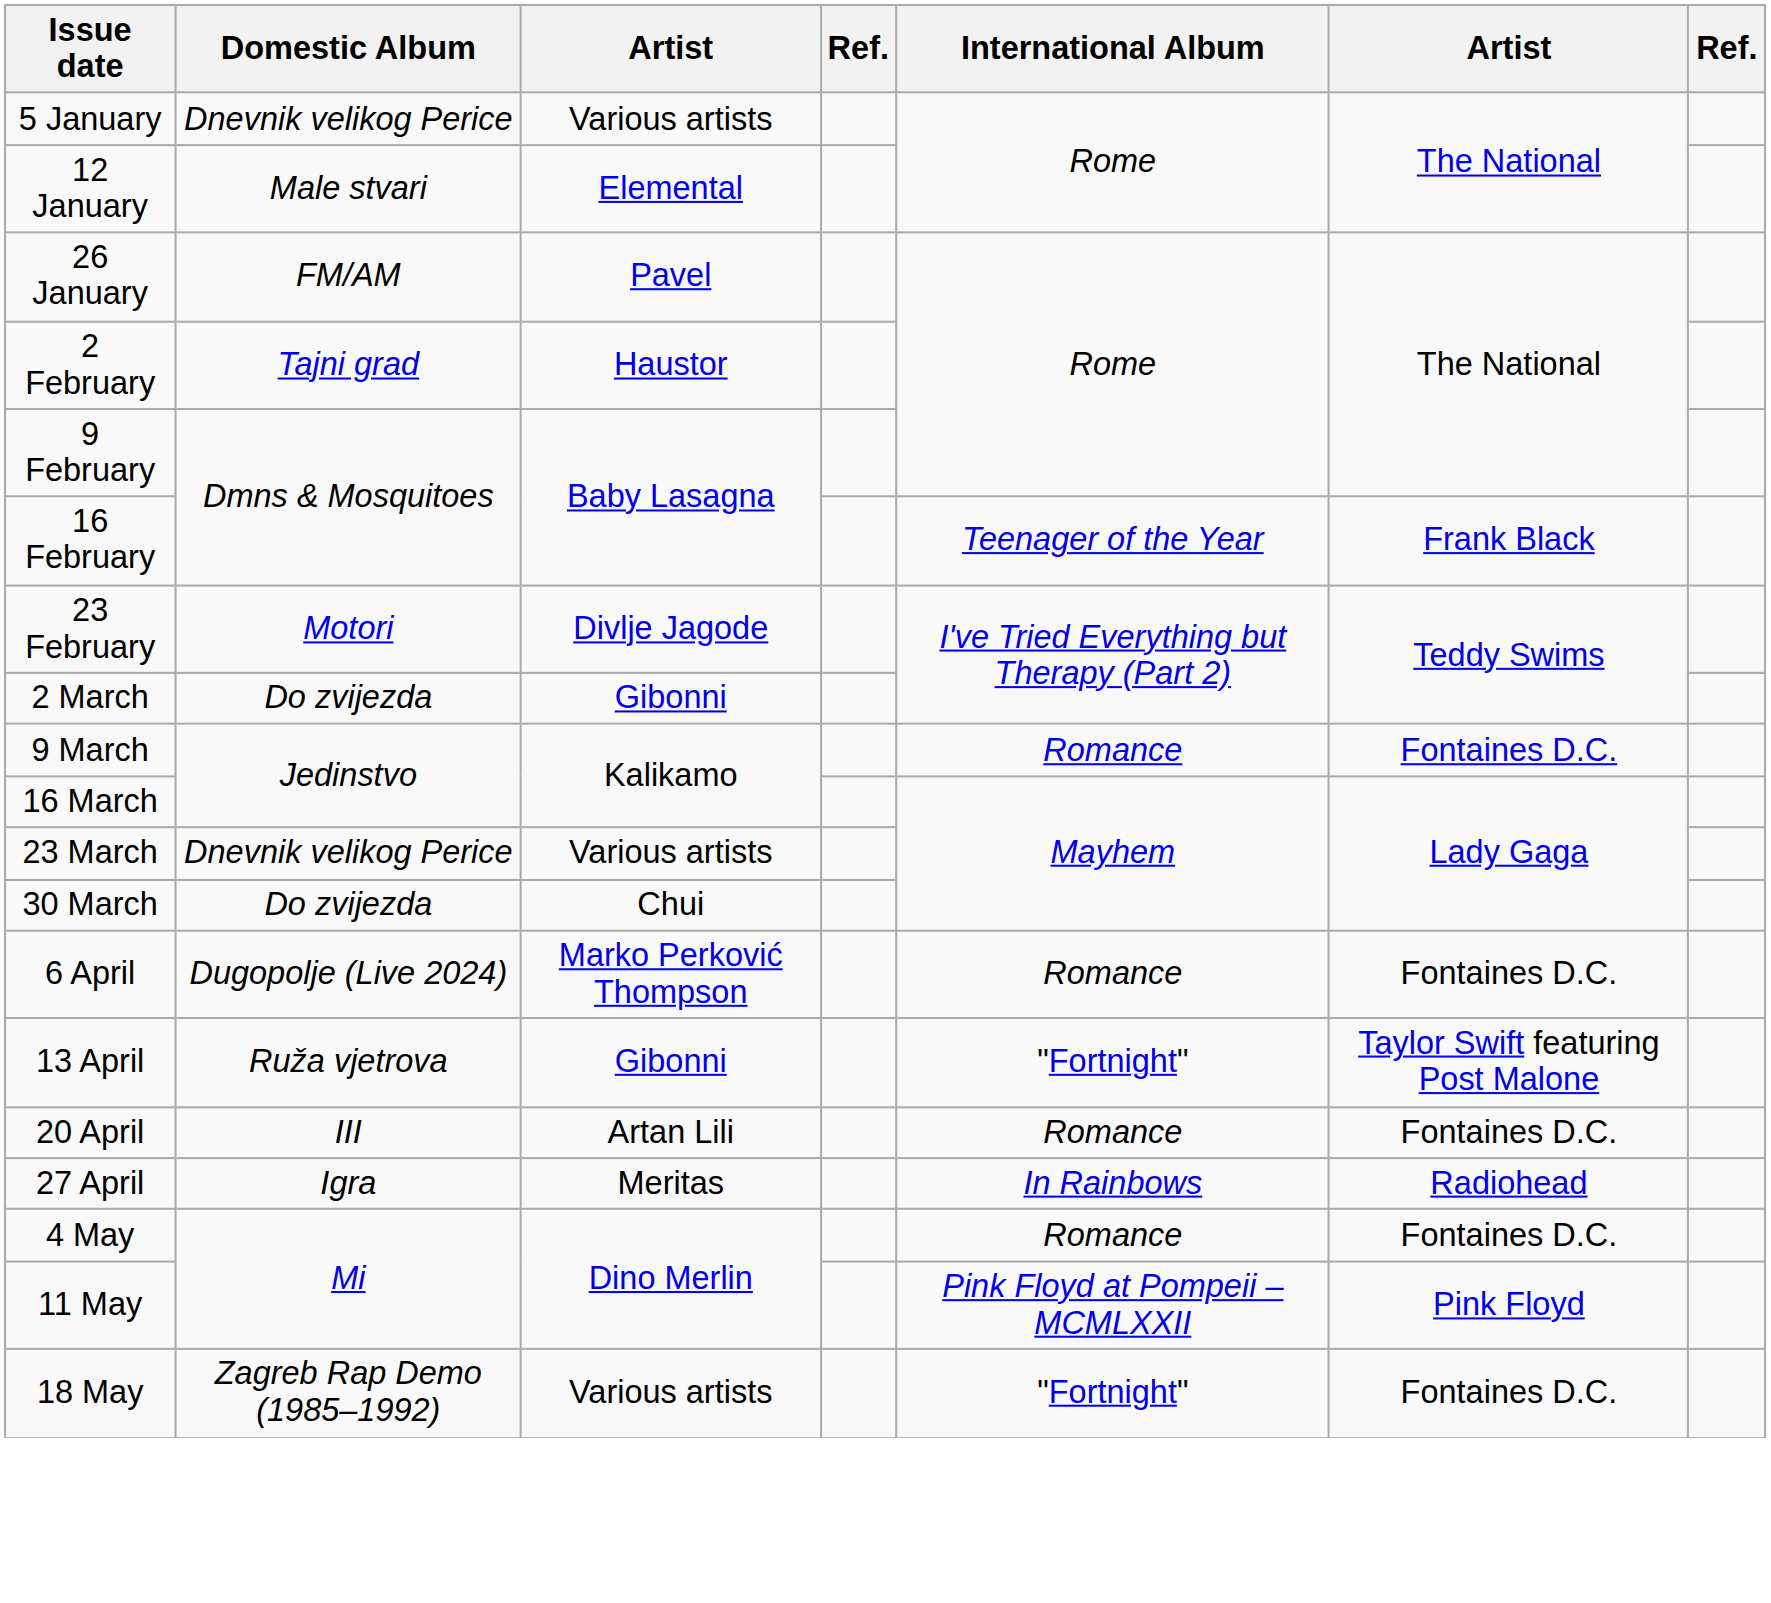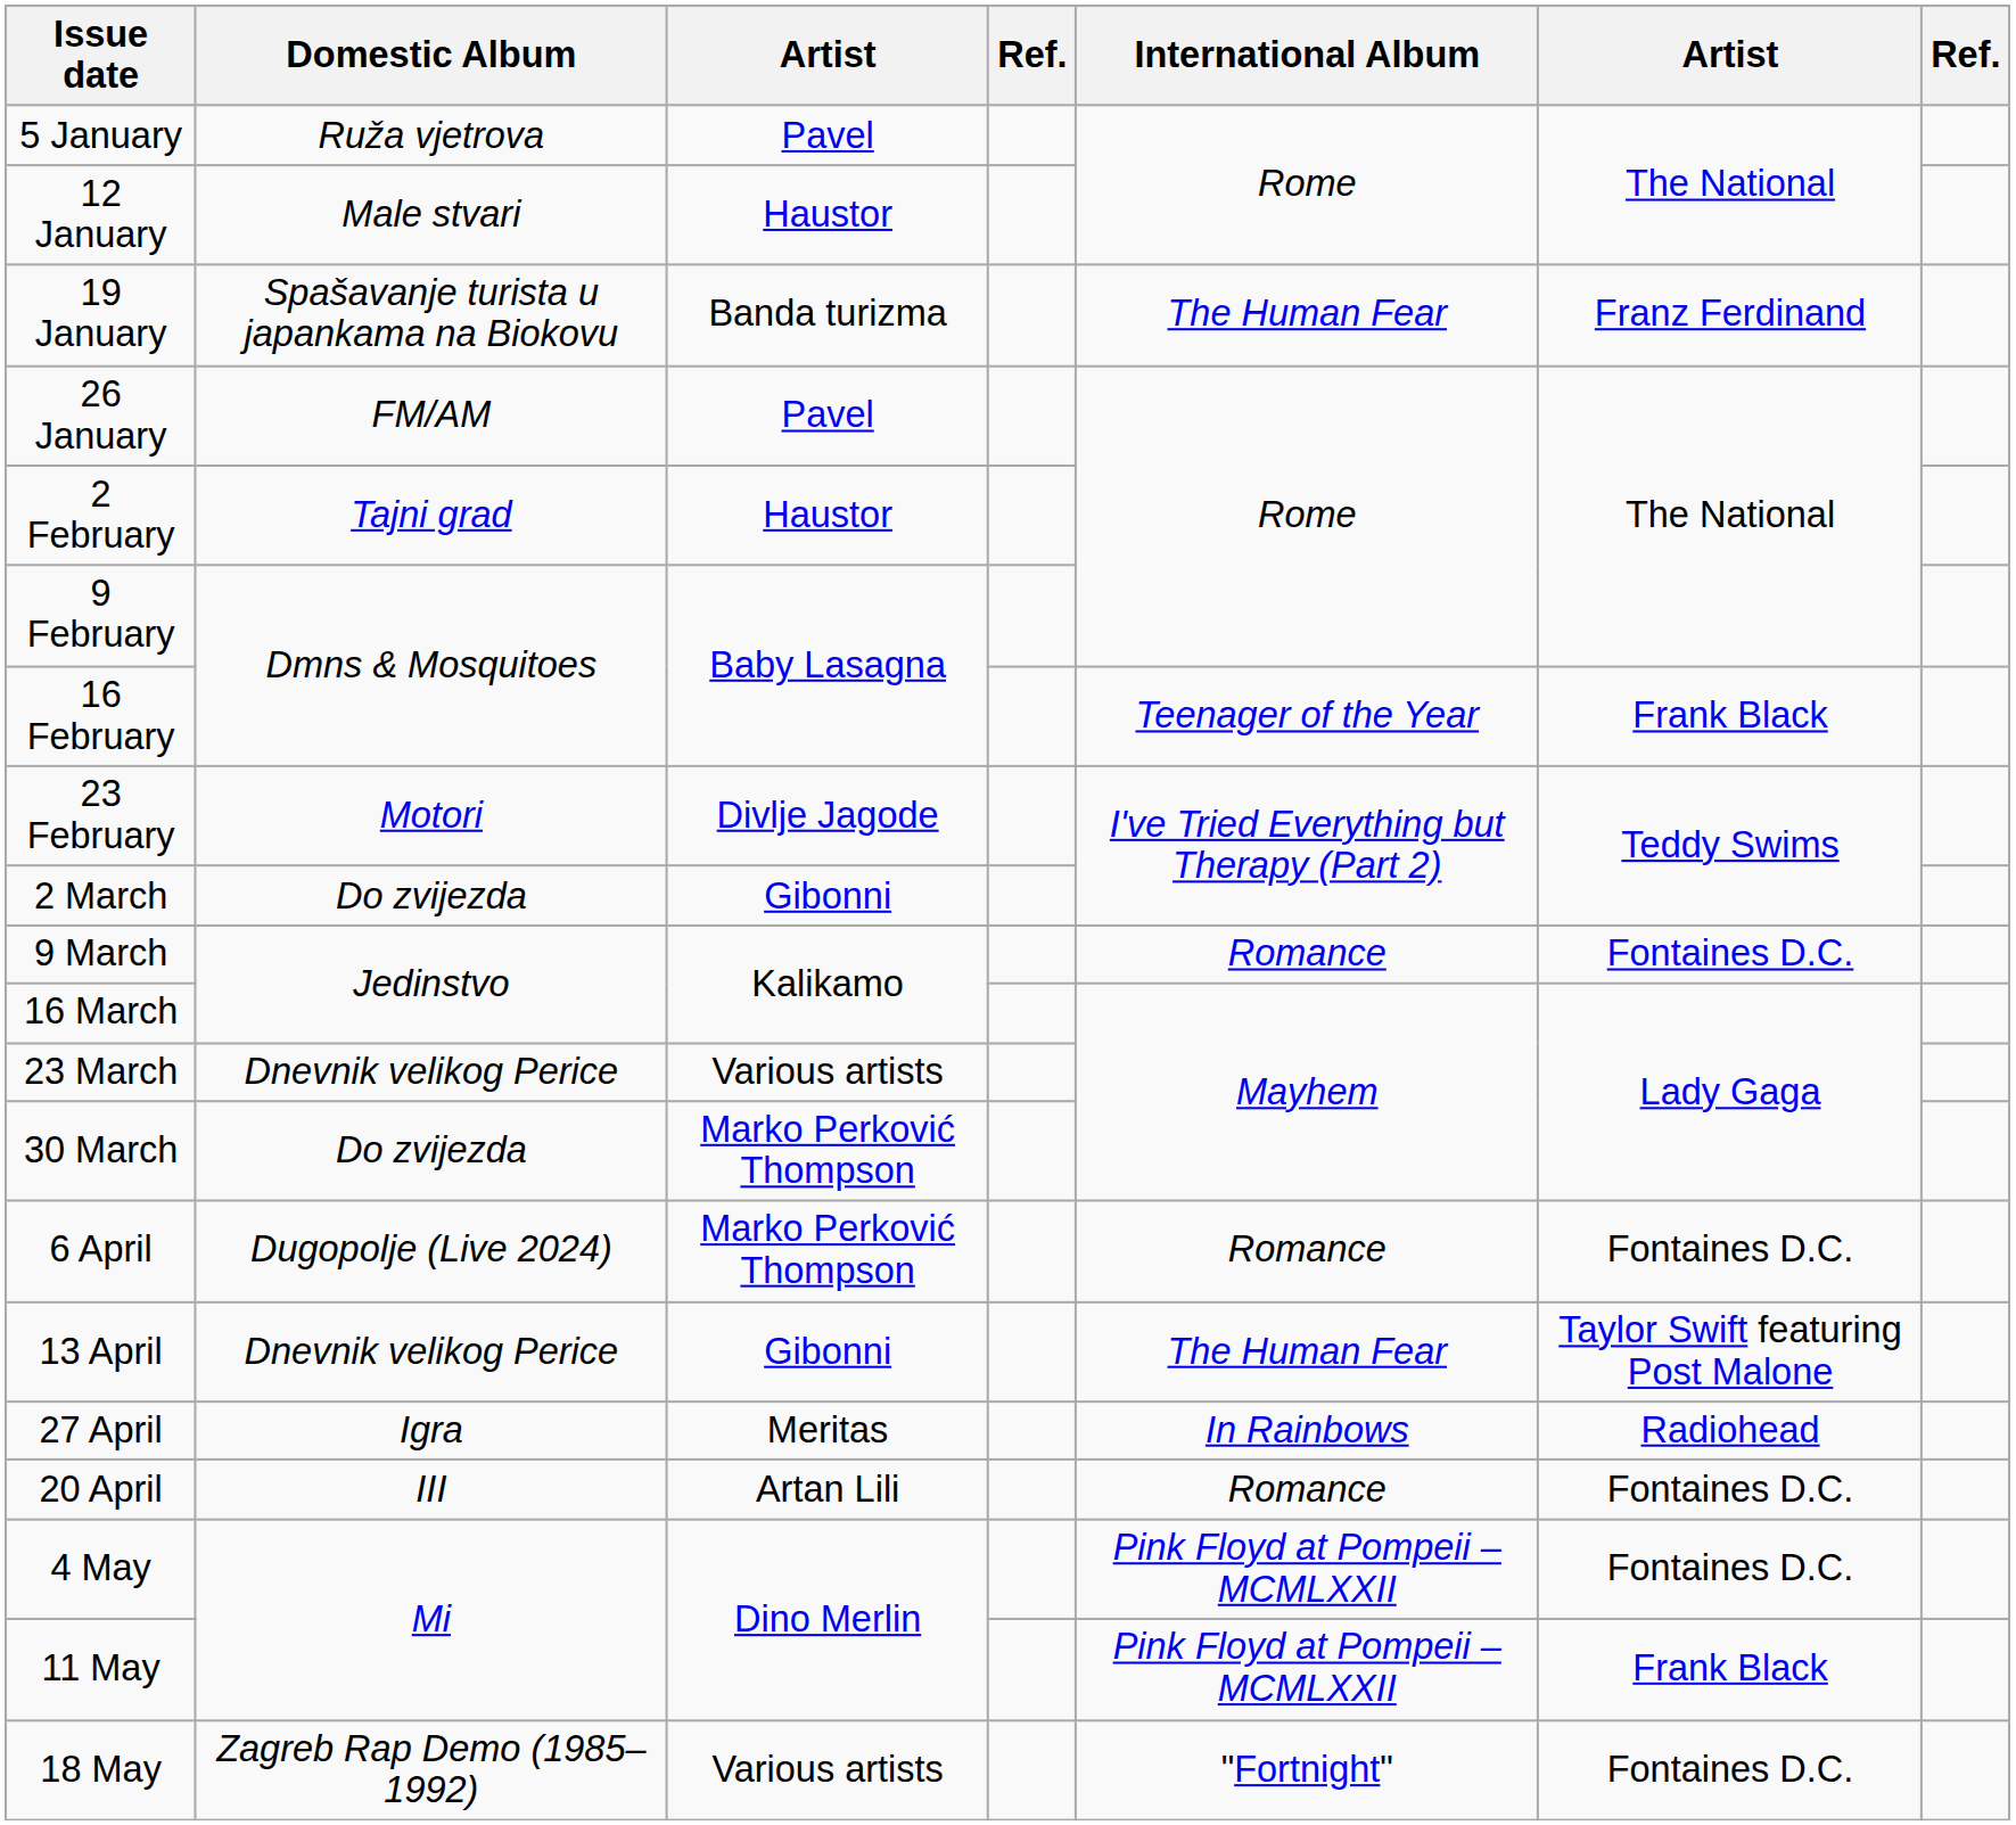5 January | Domestic Album: Dnevnik velikog Perice -> Ruža vjetrova
5 January | column 3: Various artists -> Pavel
12 January | column 3: Elemental -> Haustor
+ row: 19 January | Spašavanje turista u japankama na Biokovu | Banda turizma | The Human Fear | Franz Ferdinand
30 March | column 3: Chui -> Marko Perković Thompson
13 April | Domestic Album: Ruža vjetrova -> Dnevnik velikog Perice
13 April | International Album: "Fortnight" -> The Human Fear
rows swapped: 20 April <-> 27 April
4 May | International Album: Romance -> Pink Floyd at Pompeii – MCMLXXII
11 May | column 6: Pink Floyd -> Frank Black
